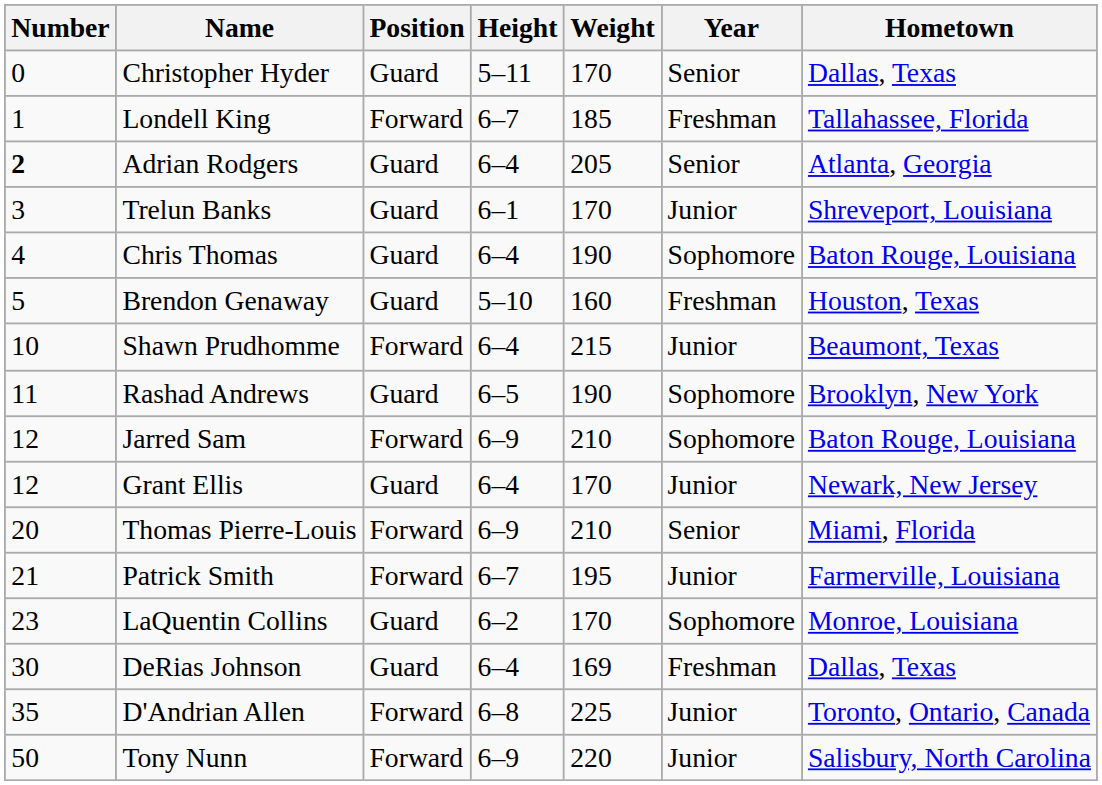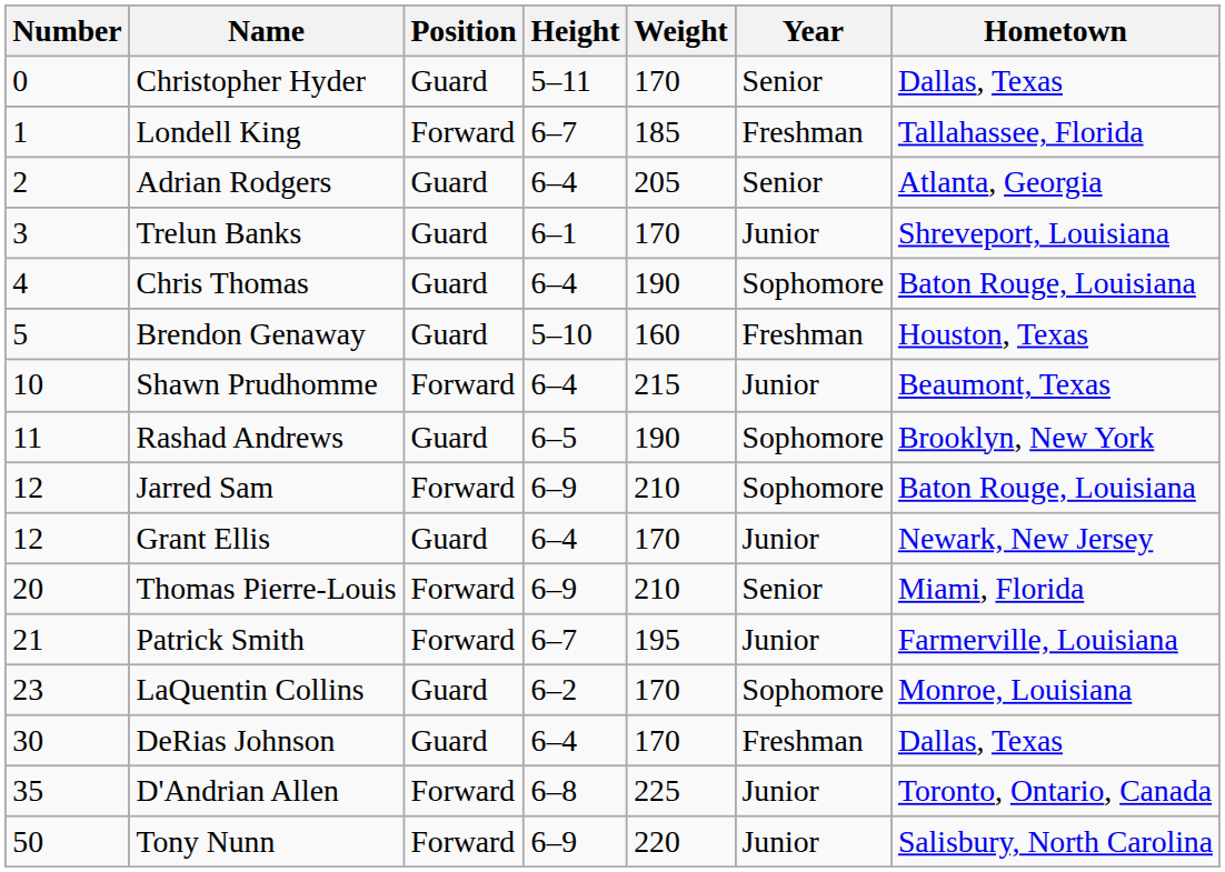Adrian Rodgers | Number: bold -> normal
DeRias Johnson | Weight: 169 -> 170
